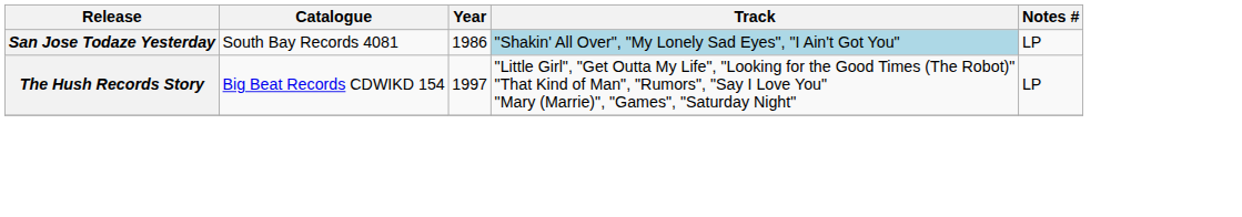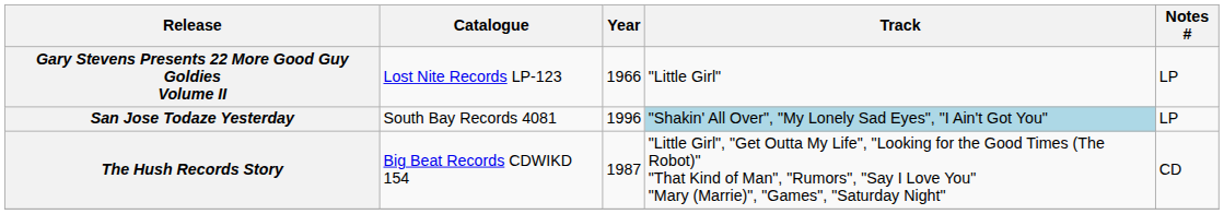+ row: Gary Stevens Presents 22 More Good Guy Goldies Volume II | Lost Nite Records LP-123 | 1966 | "Little Girl" | LP
San Jose Todaze Yesterday | Year: 1986 -> 1996
The Hush Records Story | Year: 1997 -> 1987
The Hush Records Story | Notes #: LP -> CD
